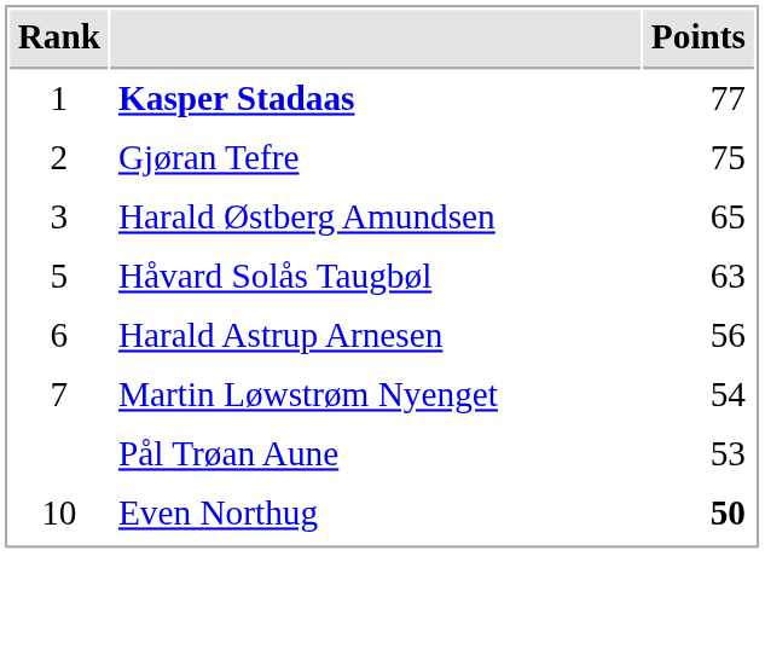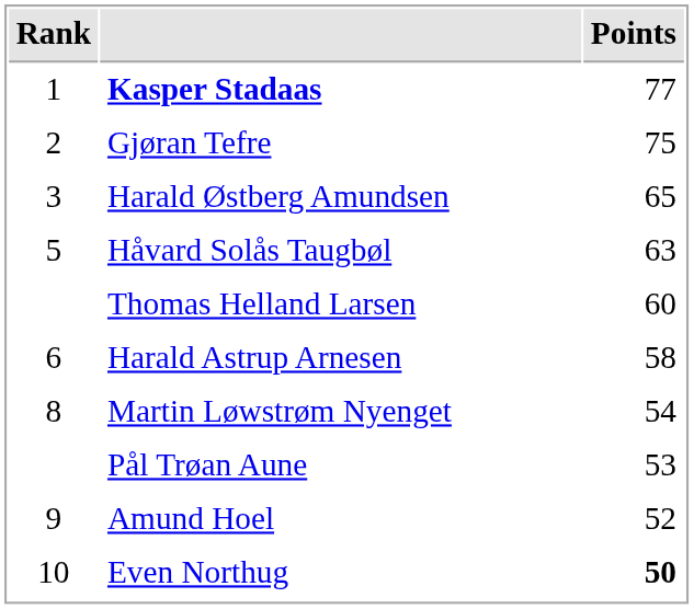+ row: Thomas Helland Larsen | 60
Harald Astrup Arnesen | Points: 56 -> 58
Martin Løwstrøm Nyenget | Rank: 7 -> 8
+ row: 9 | Amund Hoel | 52
